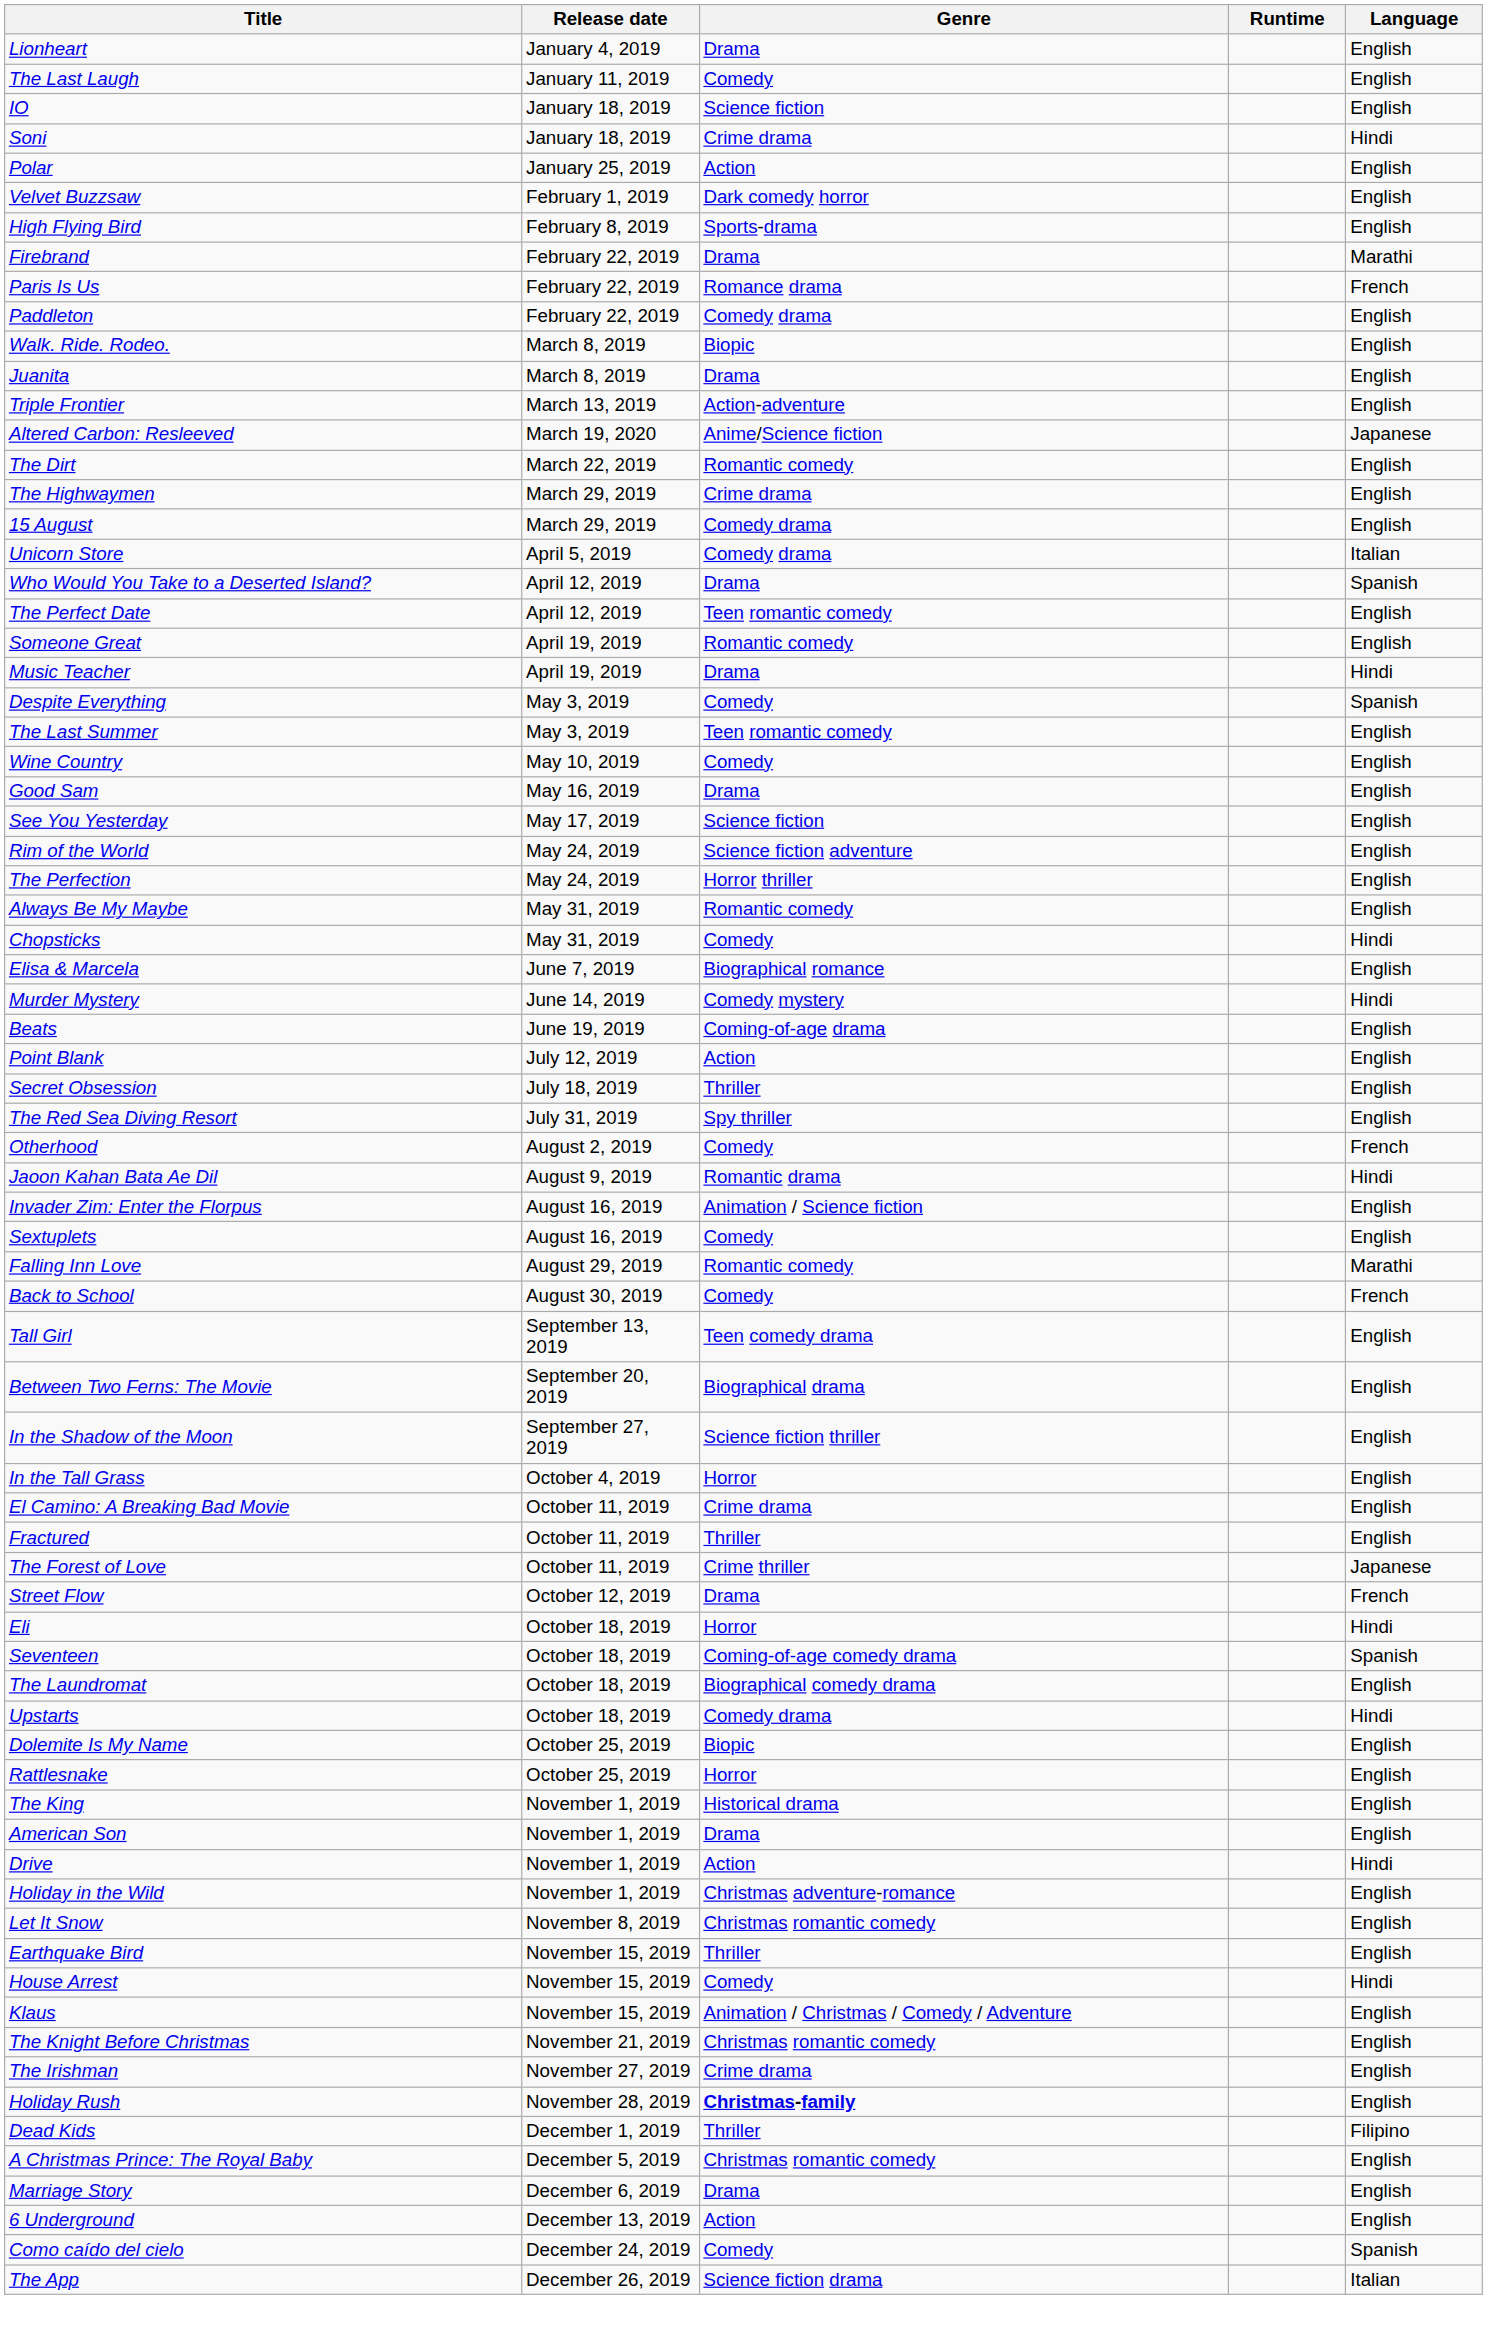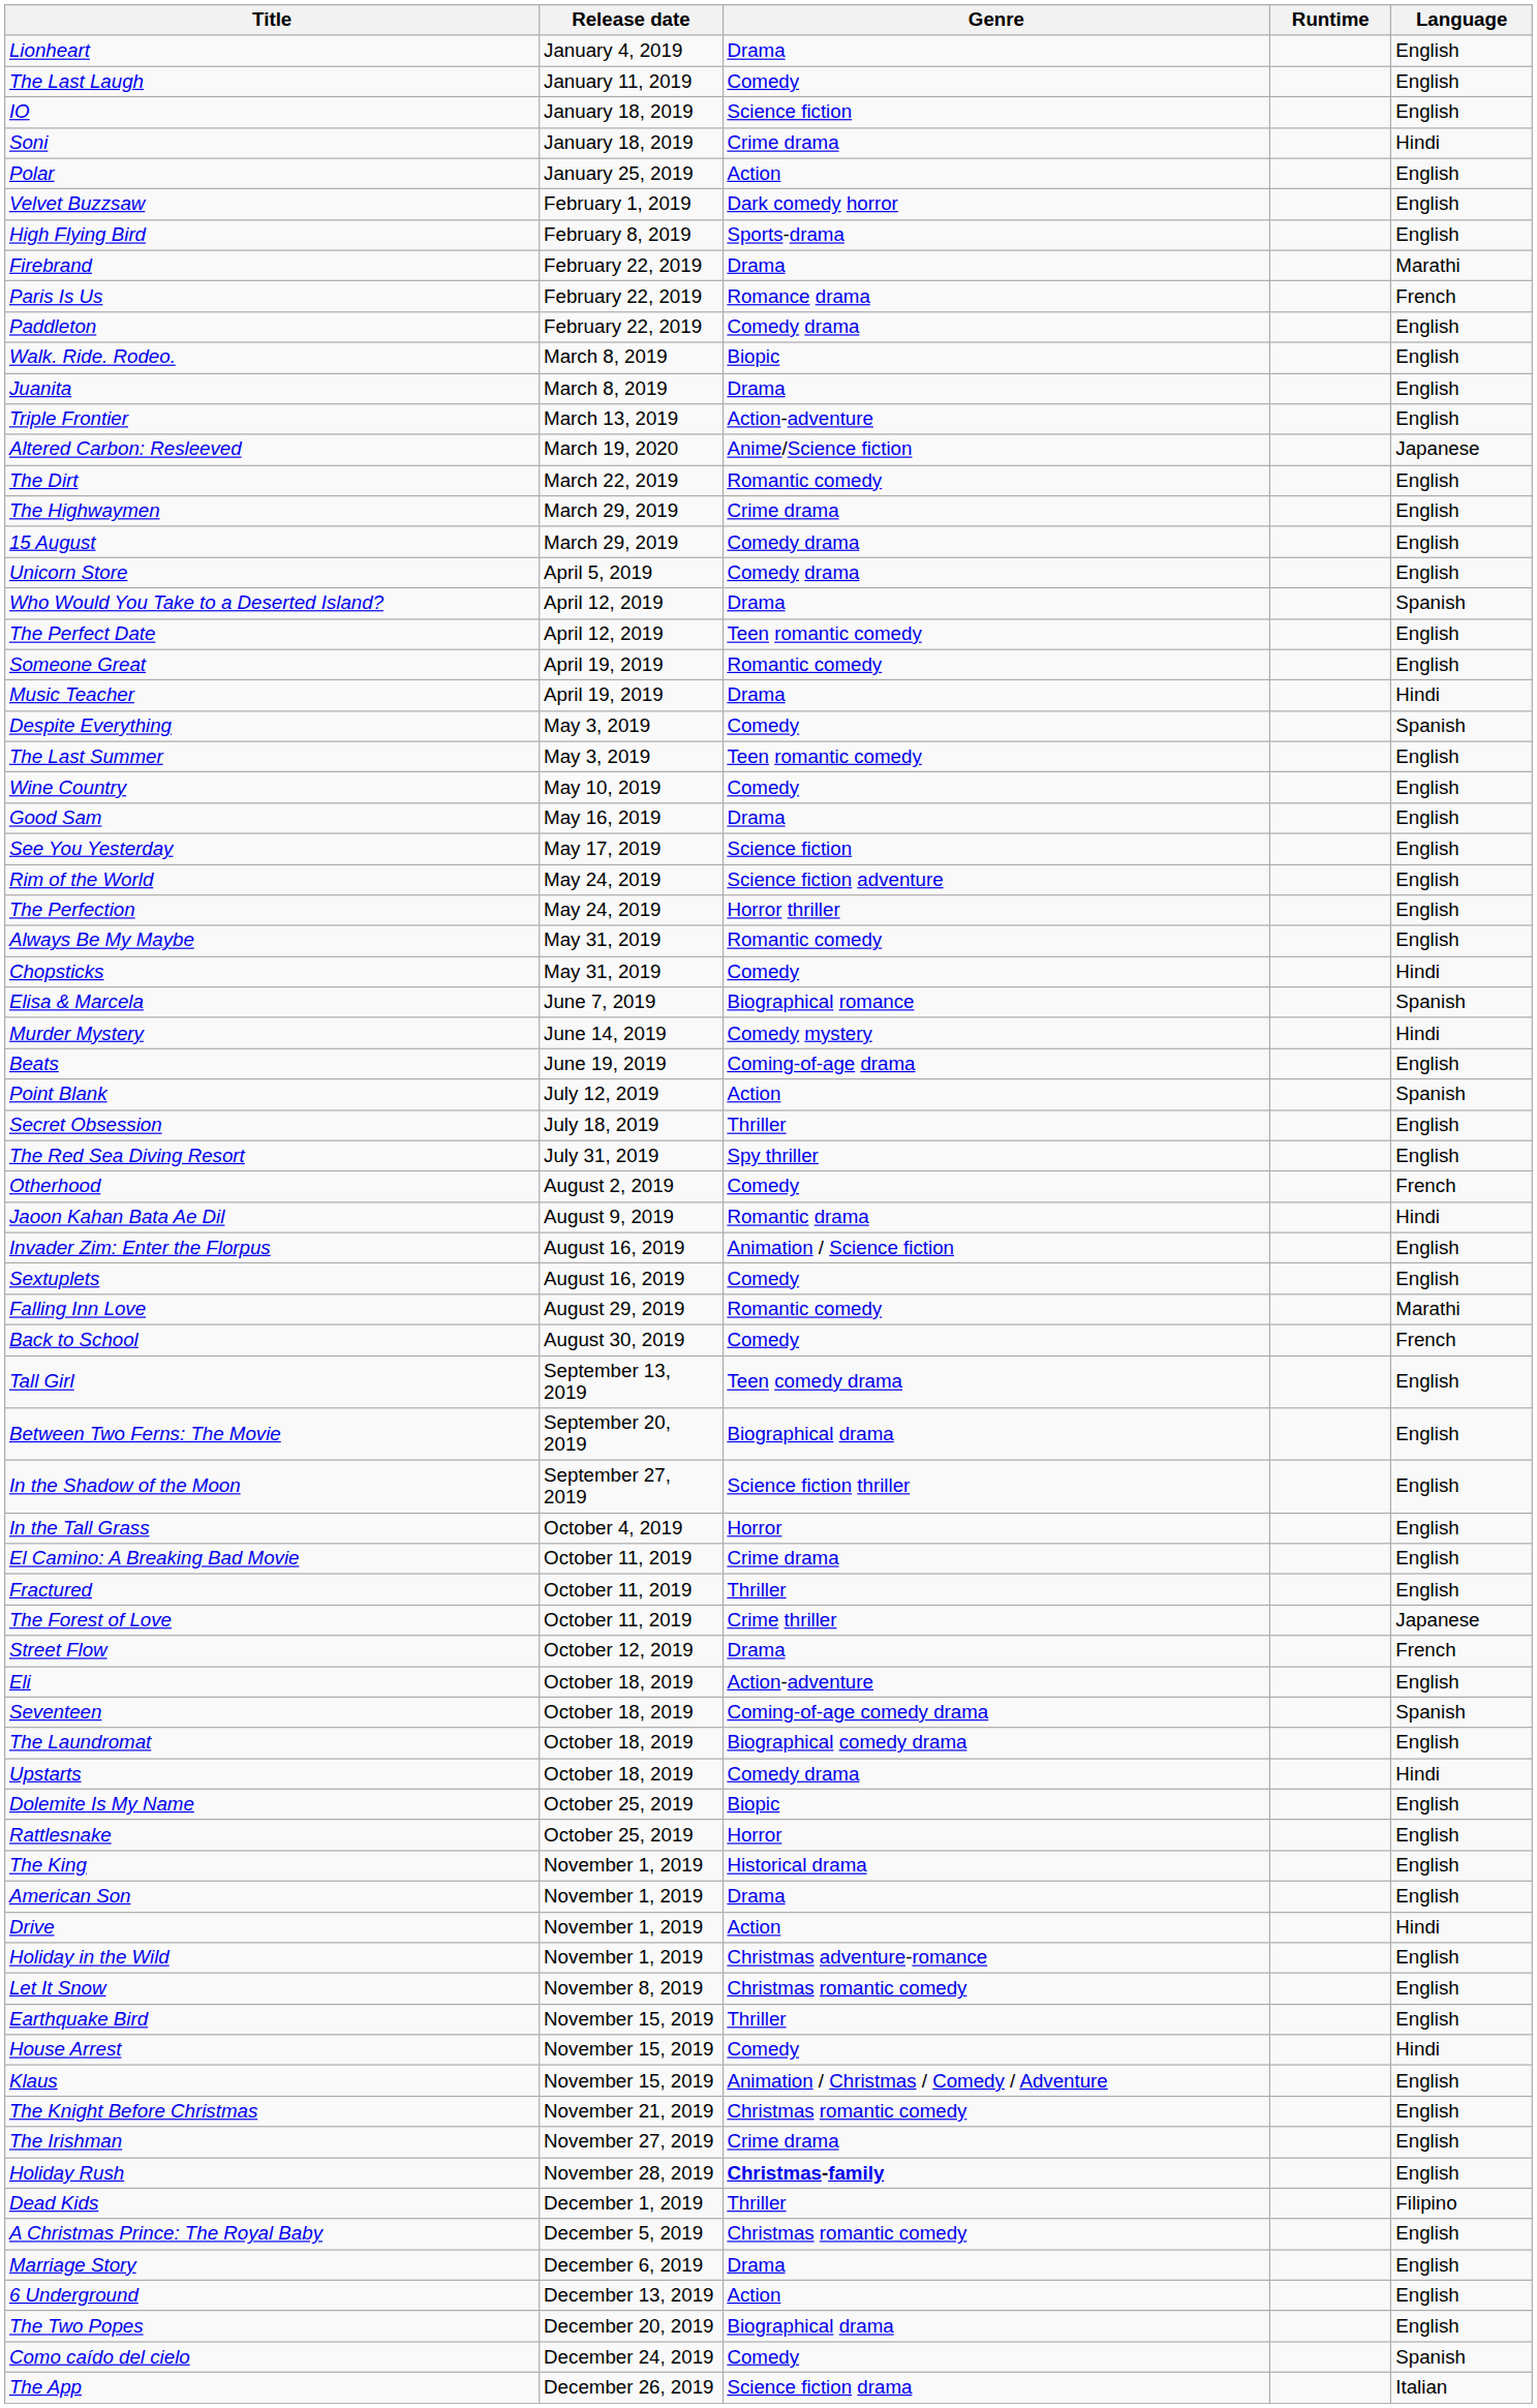Unicorn Store | Language: Italian -> English
Elisa & Marcela | Language: English -> Spanish
Point Blank | Language: English -> Spanish
Eli | Genre: Horror -> Action-adventure
Eli | Language: Hindi -> English
+ row: The Two Popes | December 20, 2019 | Biographical drama | English
